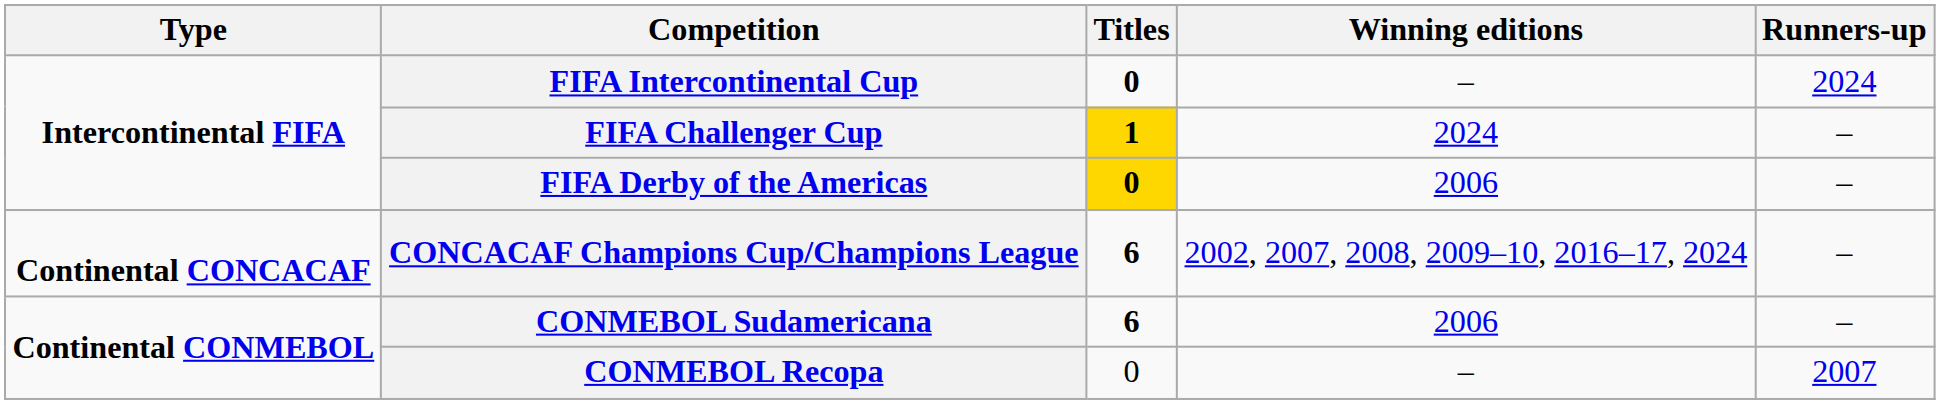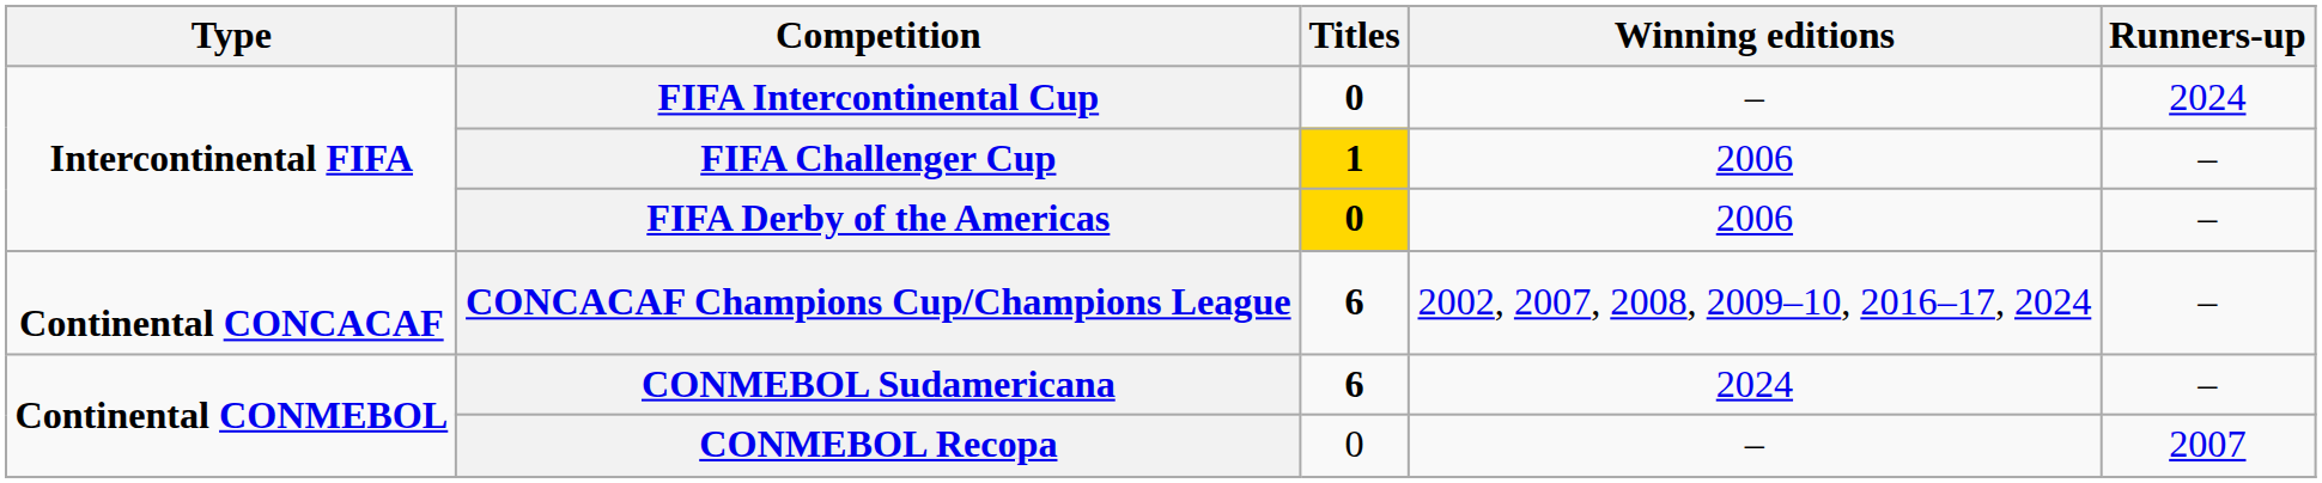FIFA Challenger Cup | Winning editions: 2024 -> 2006
CONMEBOL Sudamericana | Winning editions: 2006 -> 2024
